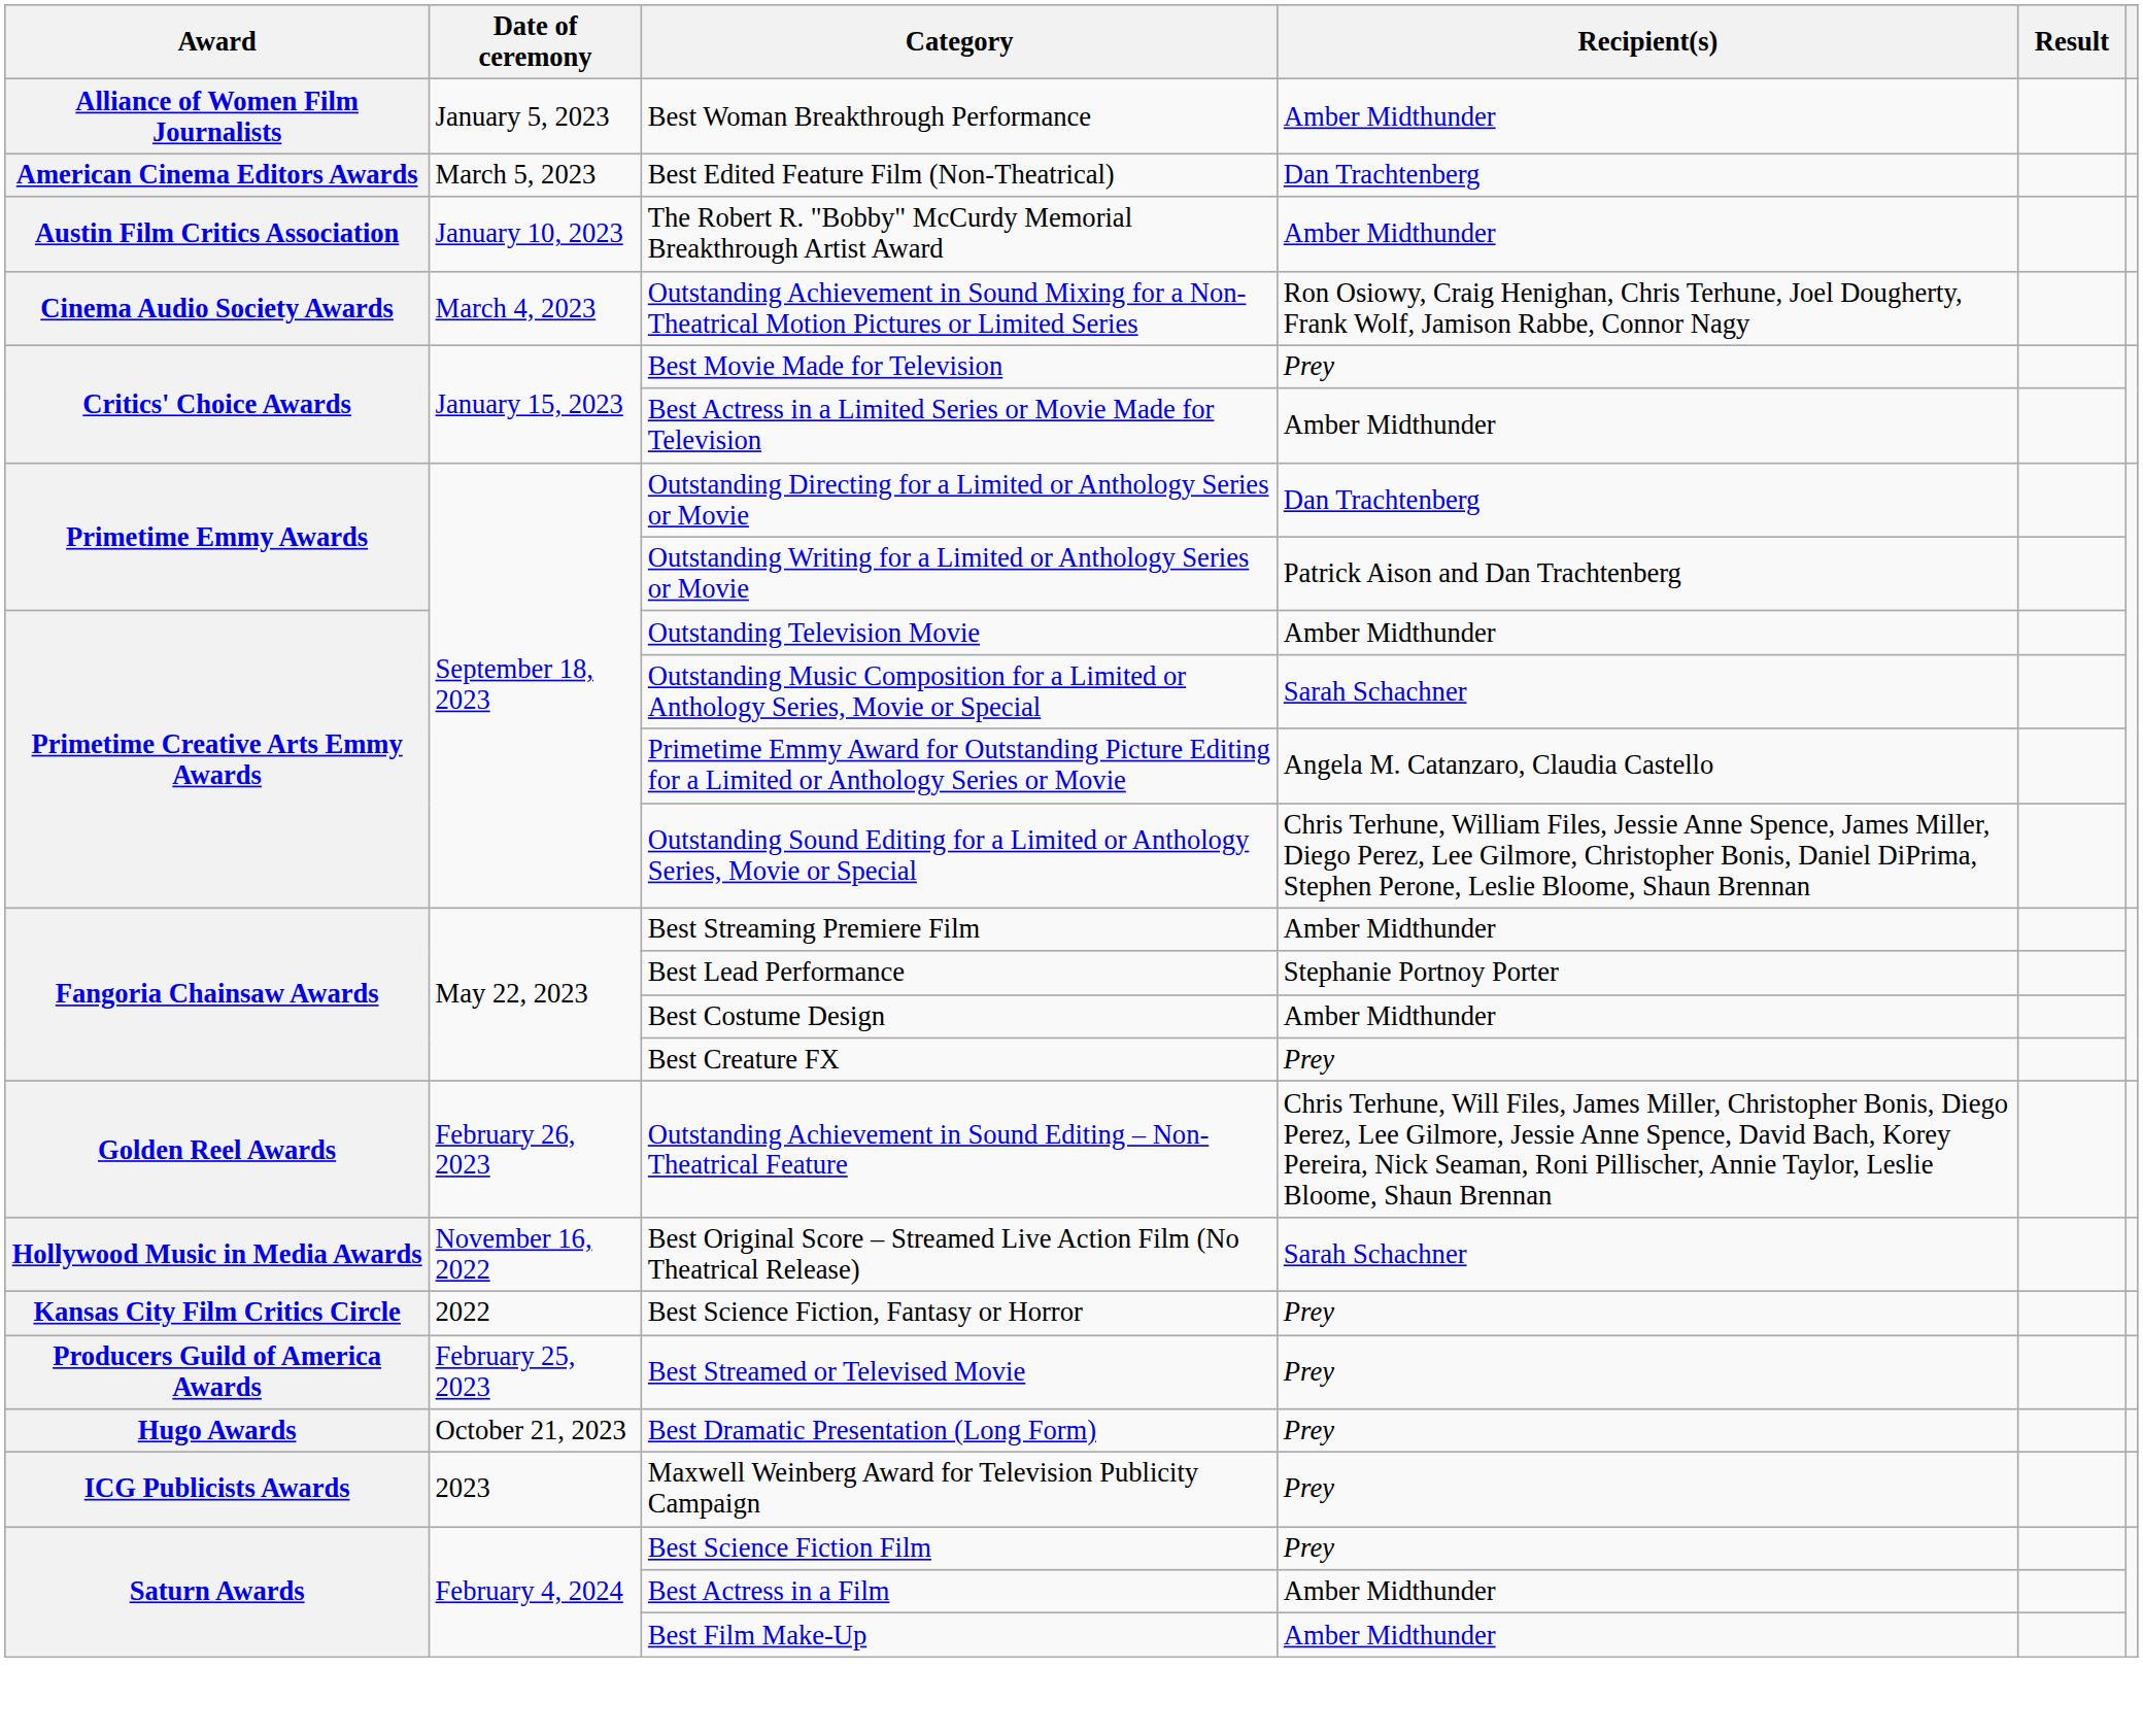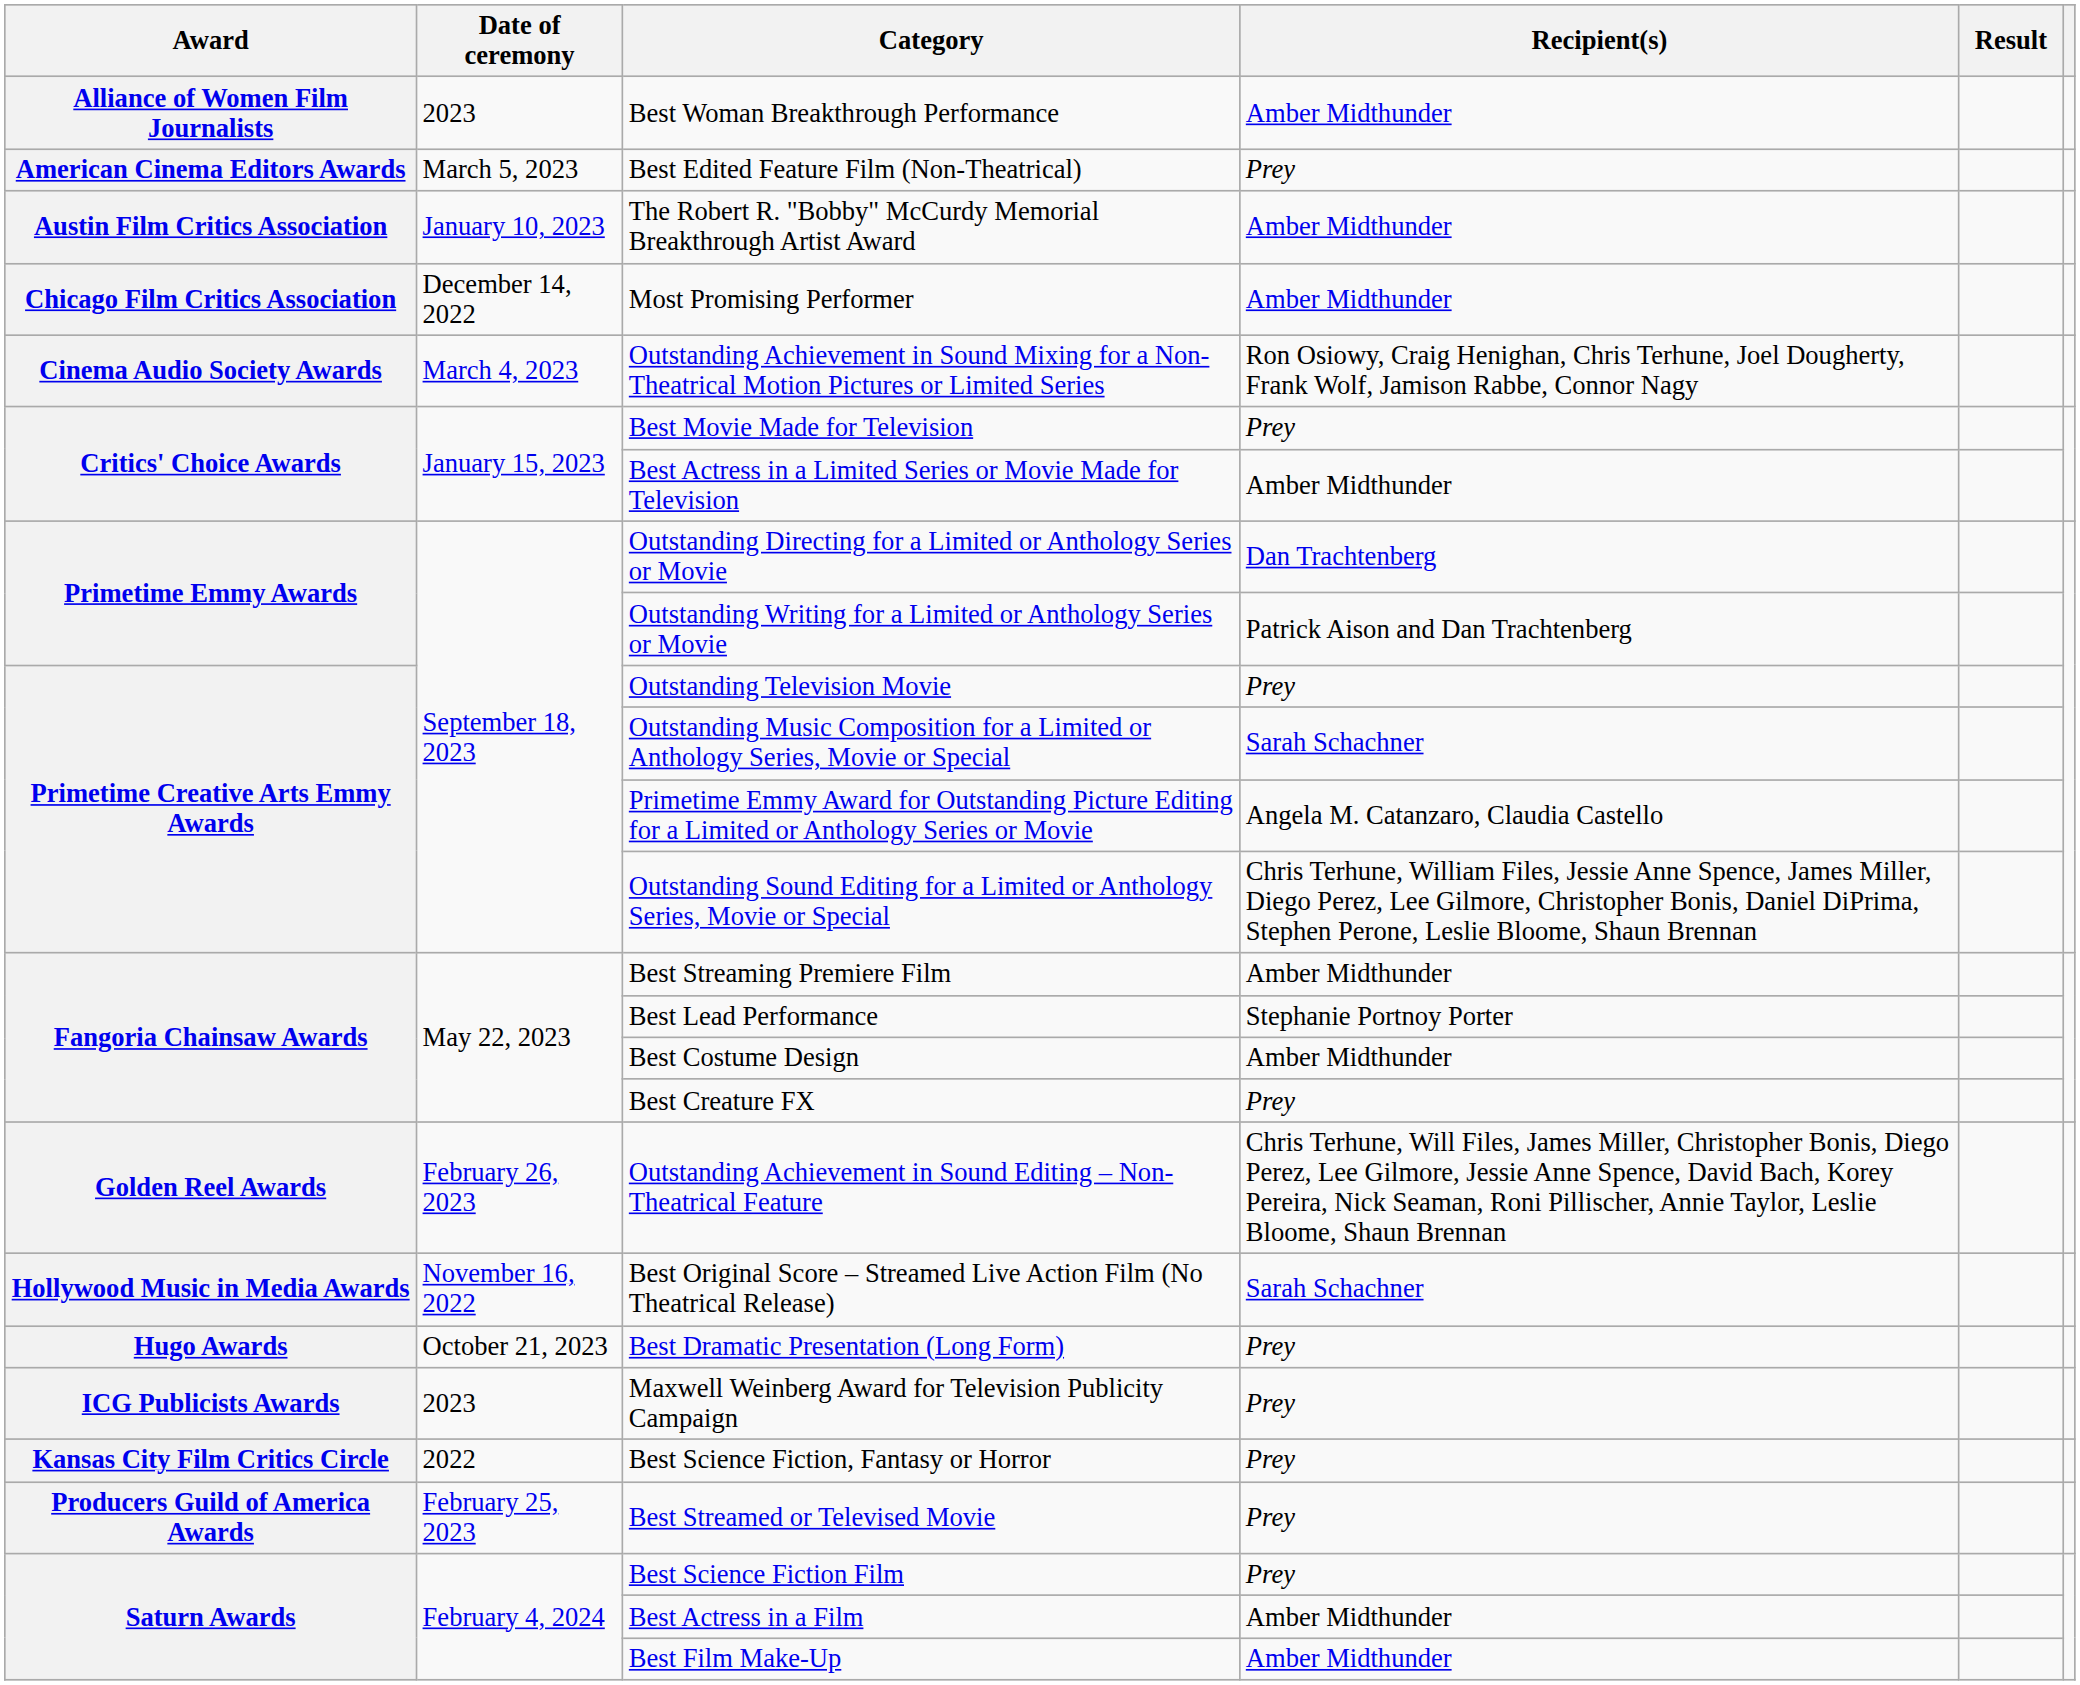Best Woman Breakthrough Performance | Date of ceremony: January 5, 2023 -> 2023
Best Edited Feature Film (Non-Theatrical) | Recipient(s): Dan Trachtenberg -> Prey
+ row: Chicago Film Critics Association | December 14, 2022 | Most Promising Performer | Amber Midthunder
Outstanding Television Movie | Recipient(s): Amber Midthunder -> Prey
rows swapped: Best Dramatic Presentation (Long Form) <-> Best Science Fiction, Fantasy or Horror
rows swapped: Maxwell Weinberg Award for Television Publicity Campaign <-> Best Streamed or Televised Movie
